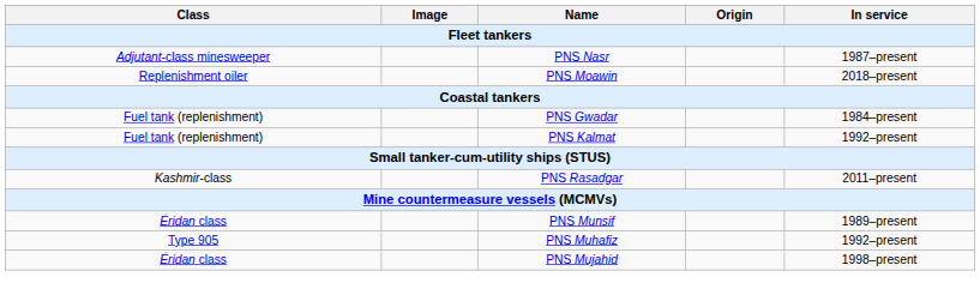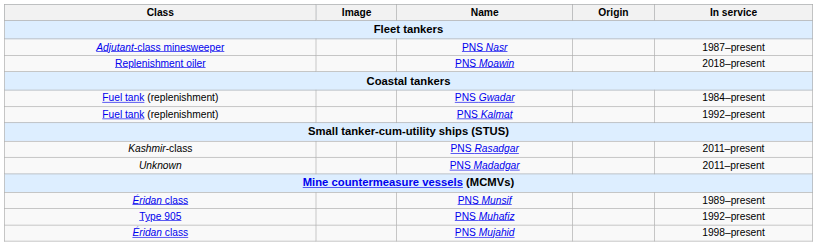+ row: Unknown | PNS Madadgar | 2011–present
